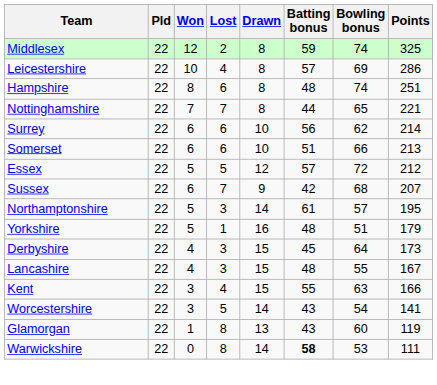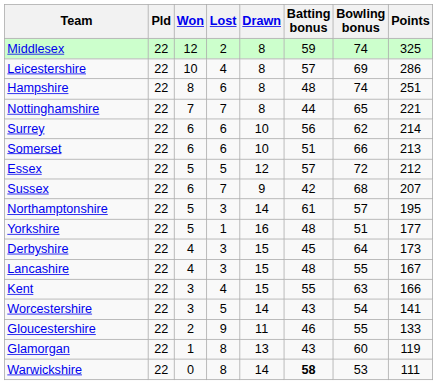Yorkshire | Points: 179 -> 177
+ row: Gloucestershire | 22 | 2 | 9 | 11 | 46 | 55 | 133
